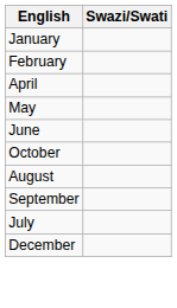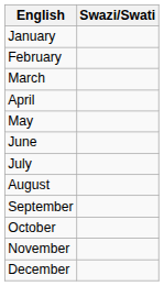+ row: March
rows swapped: July <-> October
+ row: November
